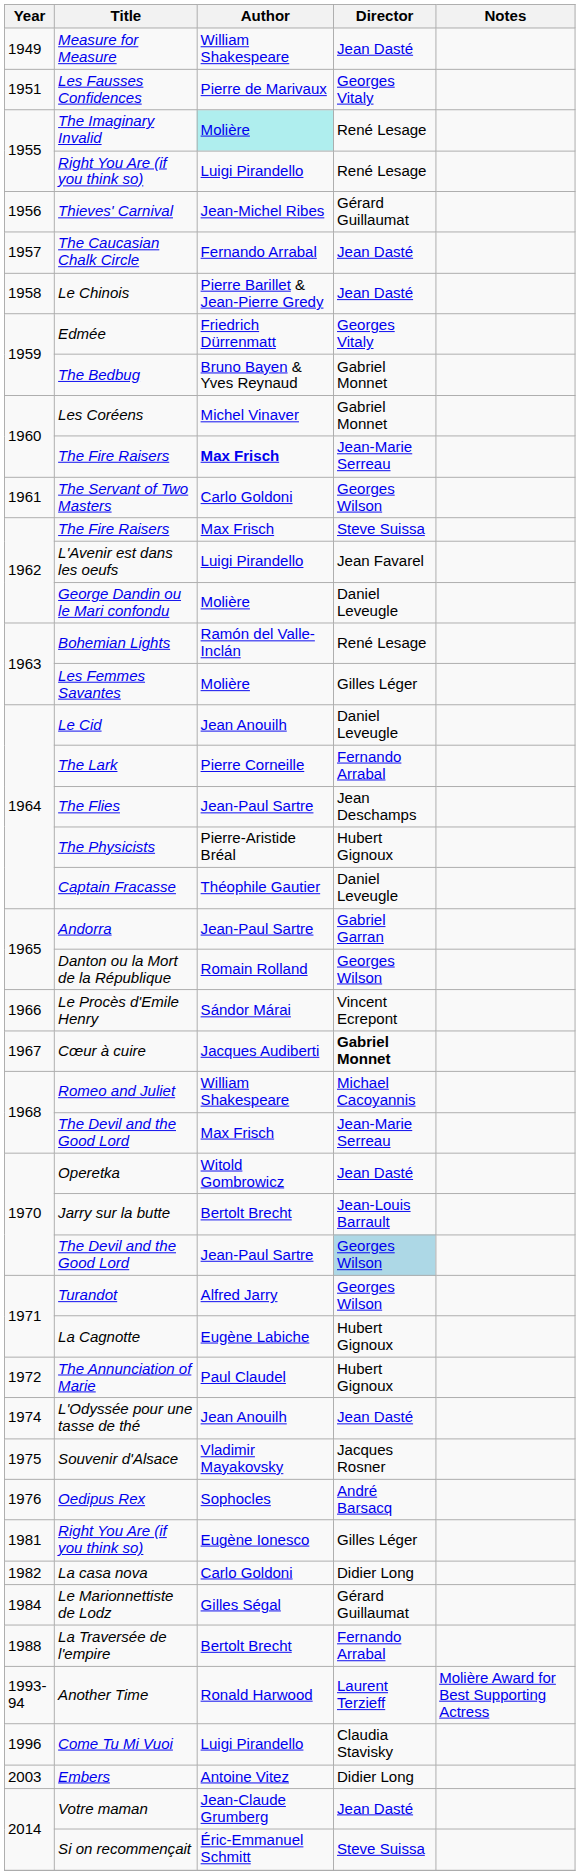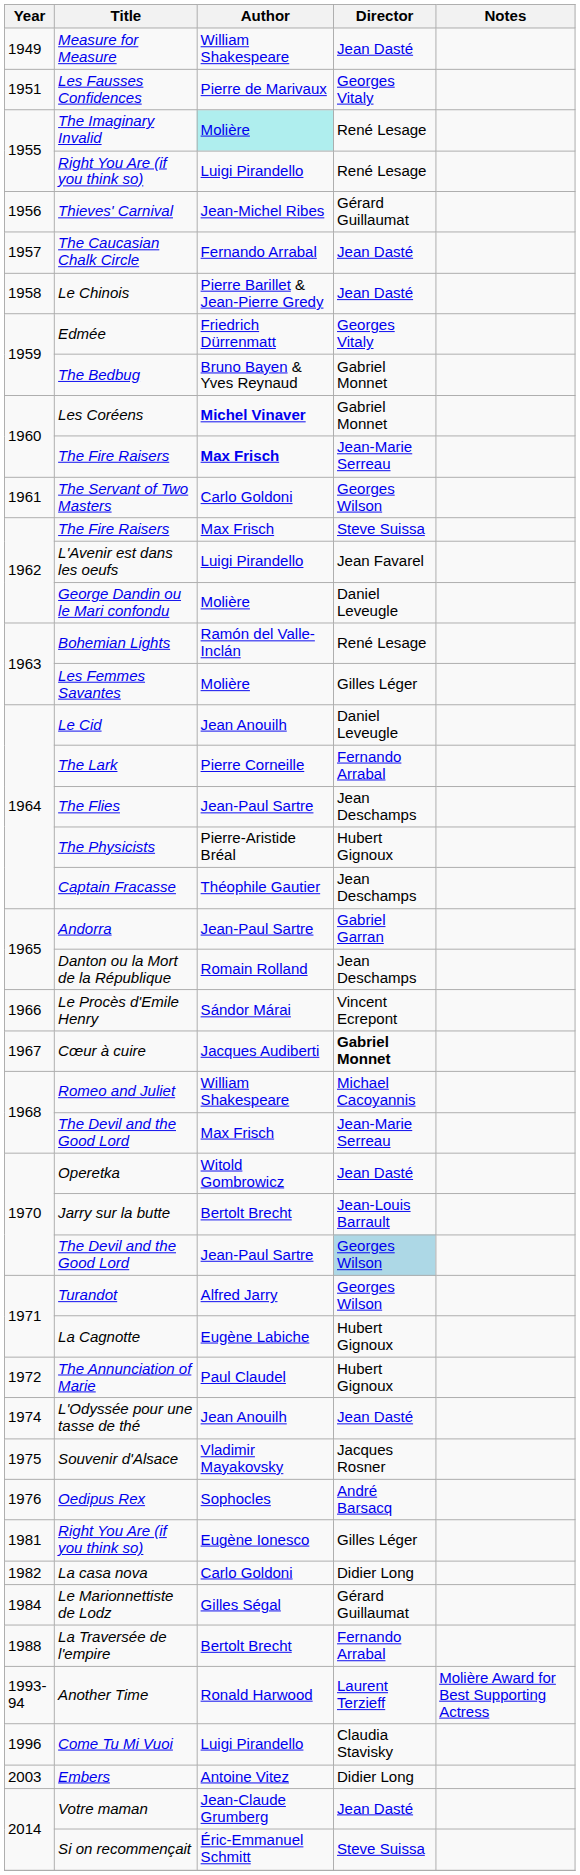Les Coréens | Author: normal -> bold
Captain Fracasse | Director: Daniel Leveugle -> Jean Deschamps
Danton ou la Mort de la République | Director: Georges Wilson -> Jean Deschamps
